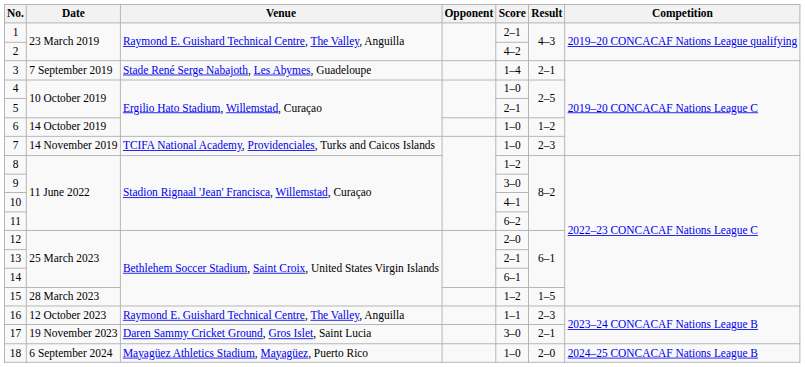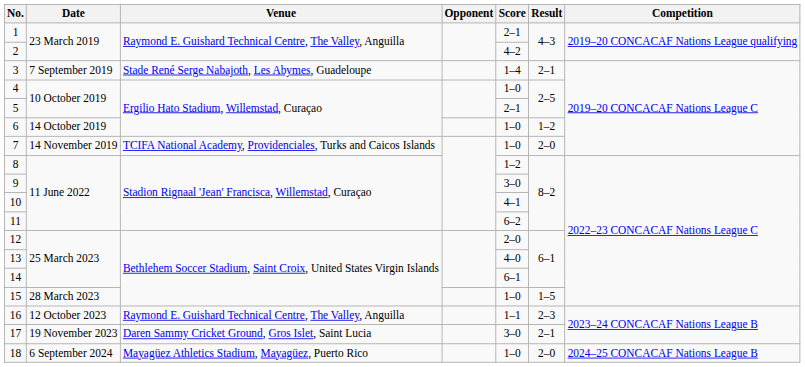7 | Result: 2–3 -> 2–0
13 | Score: 2–1 -> 4–0
15 | Score: 1–2 -> 1–0
